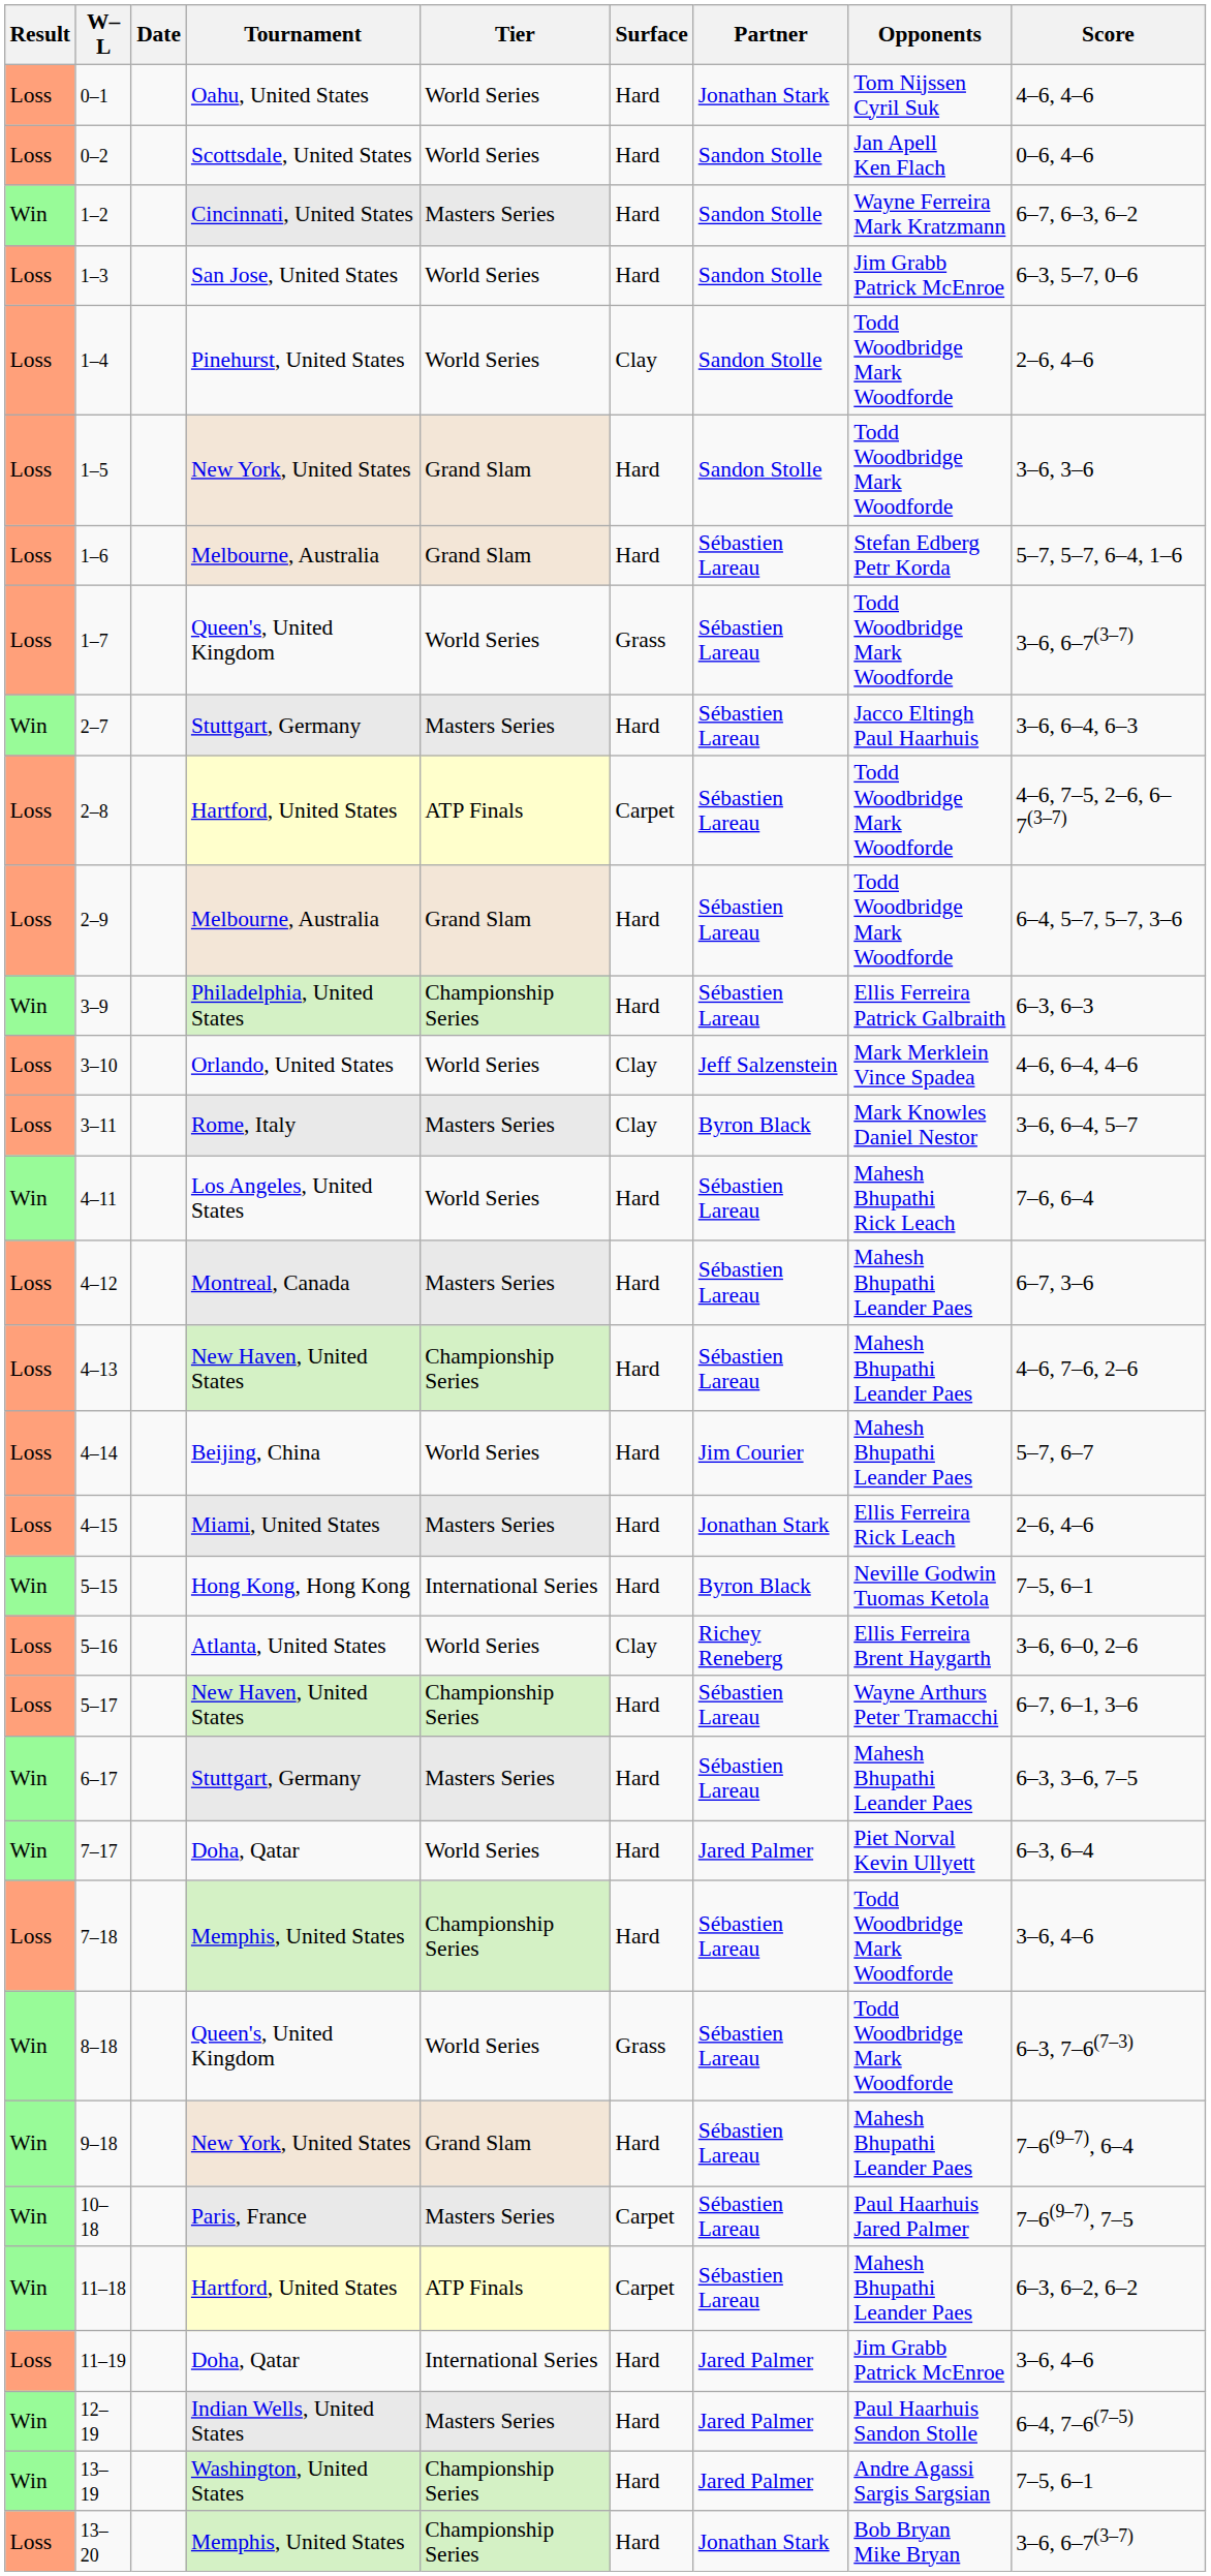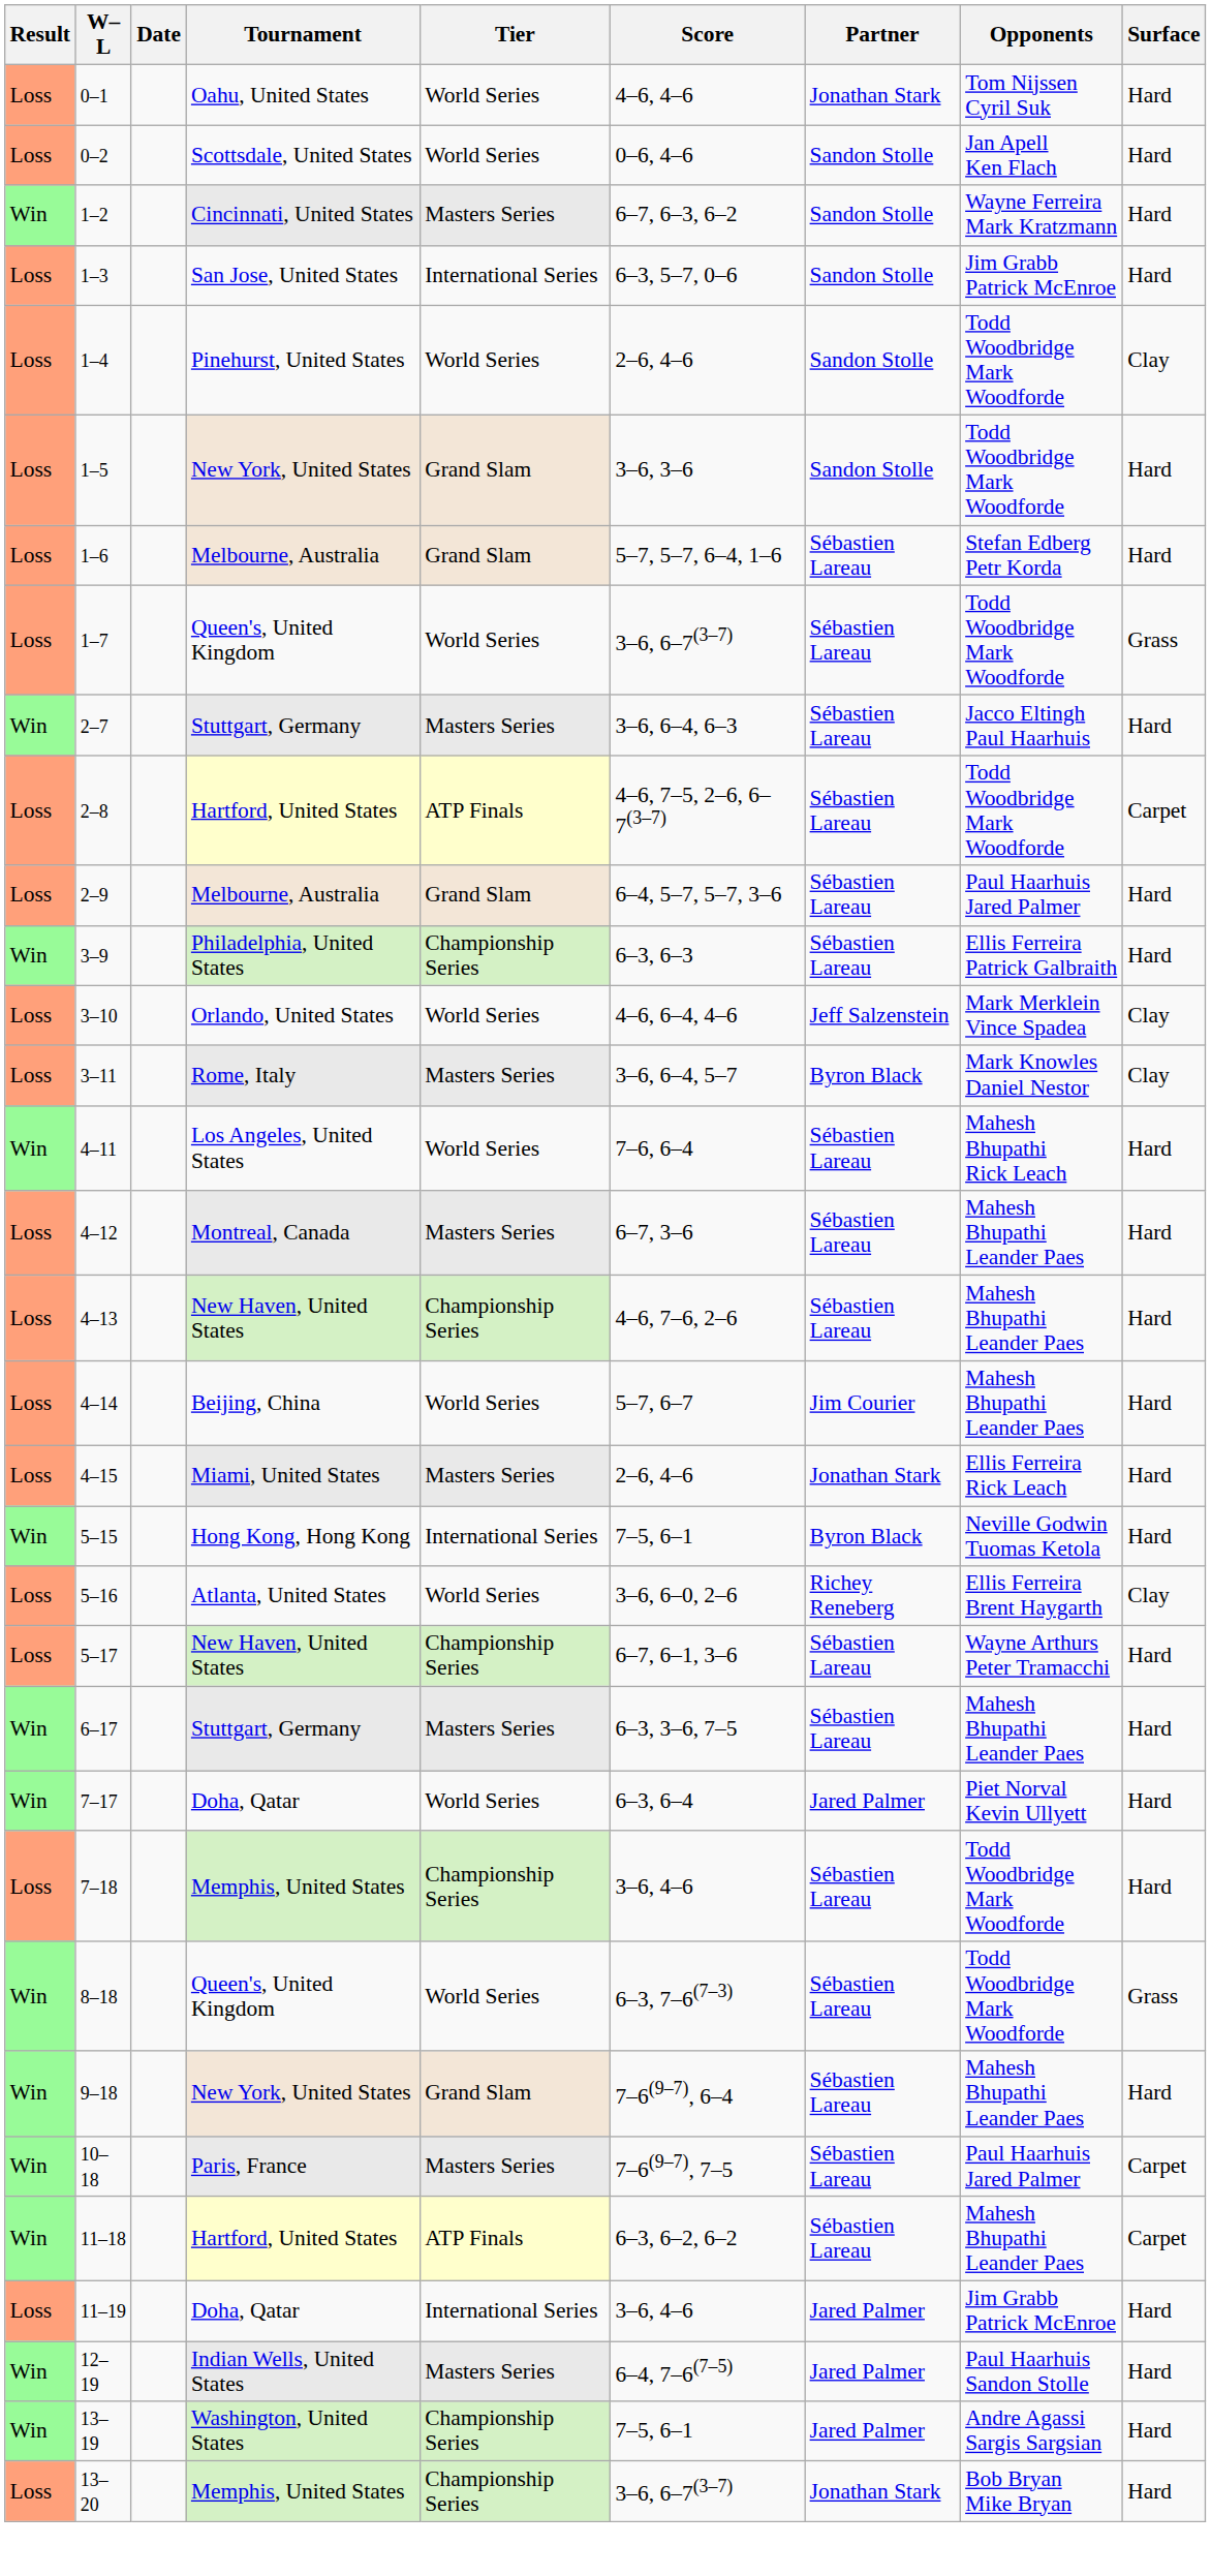columns swapped: Surface <-> Score
1–3 | Tier: World Series -> International Series
2–9 | Opponents: Todd Woodbridge Mark Woodforde -> Paul Haarhuis Jared Palmer
